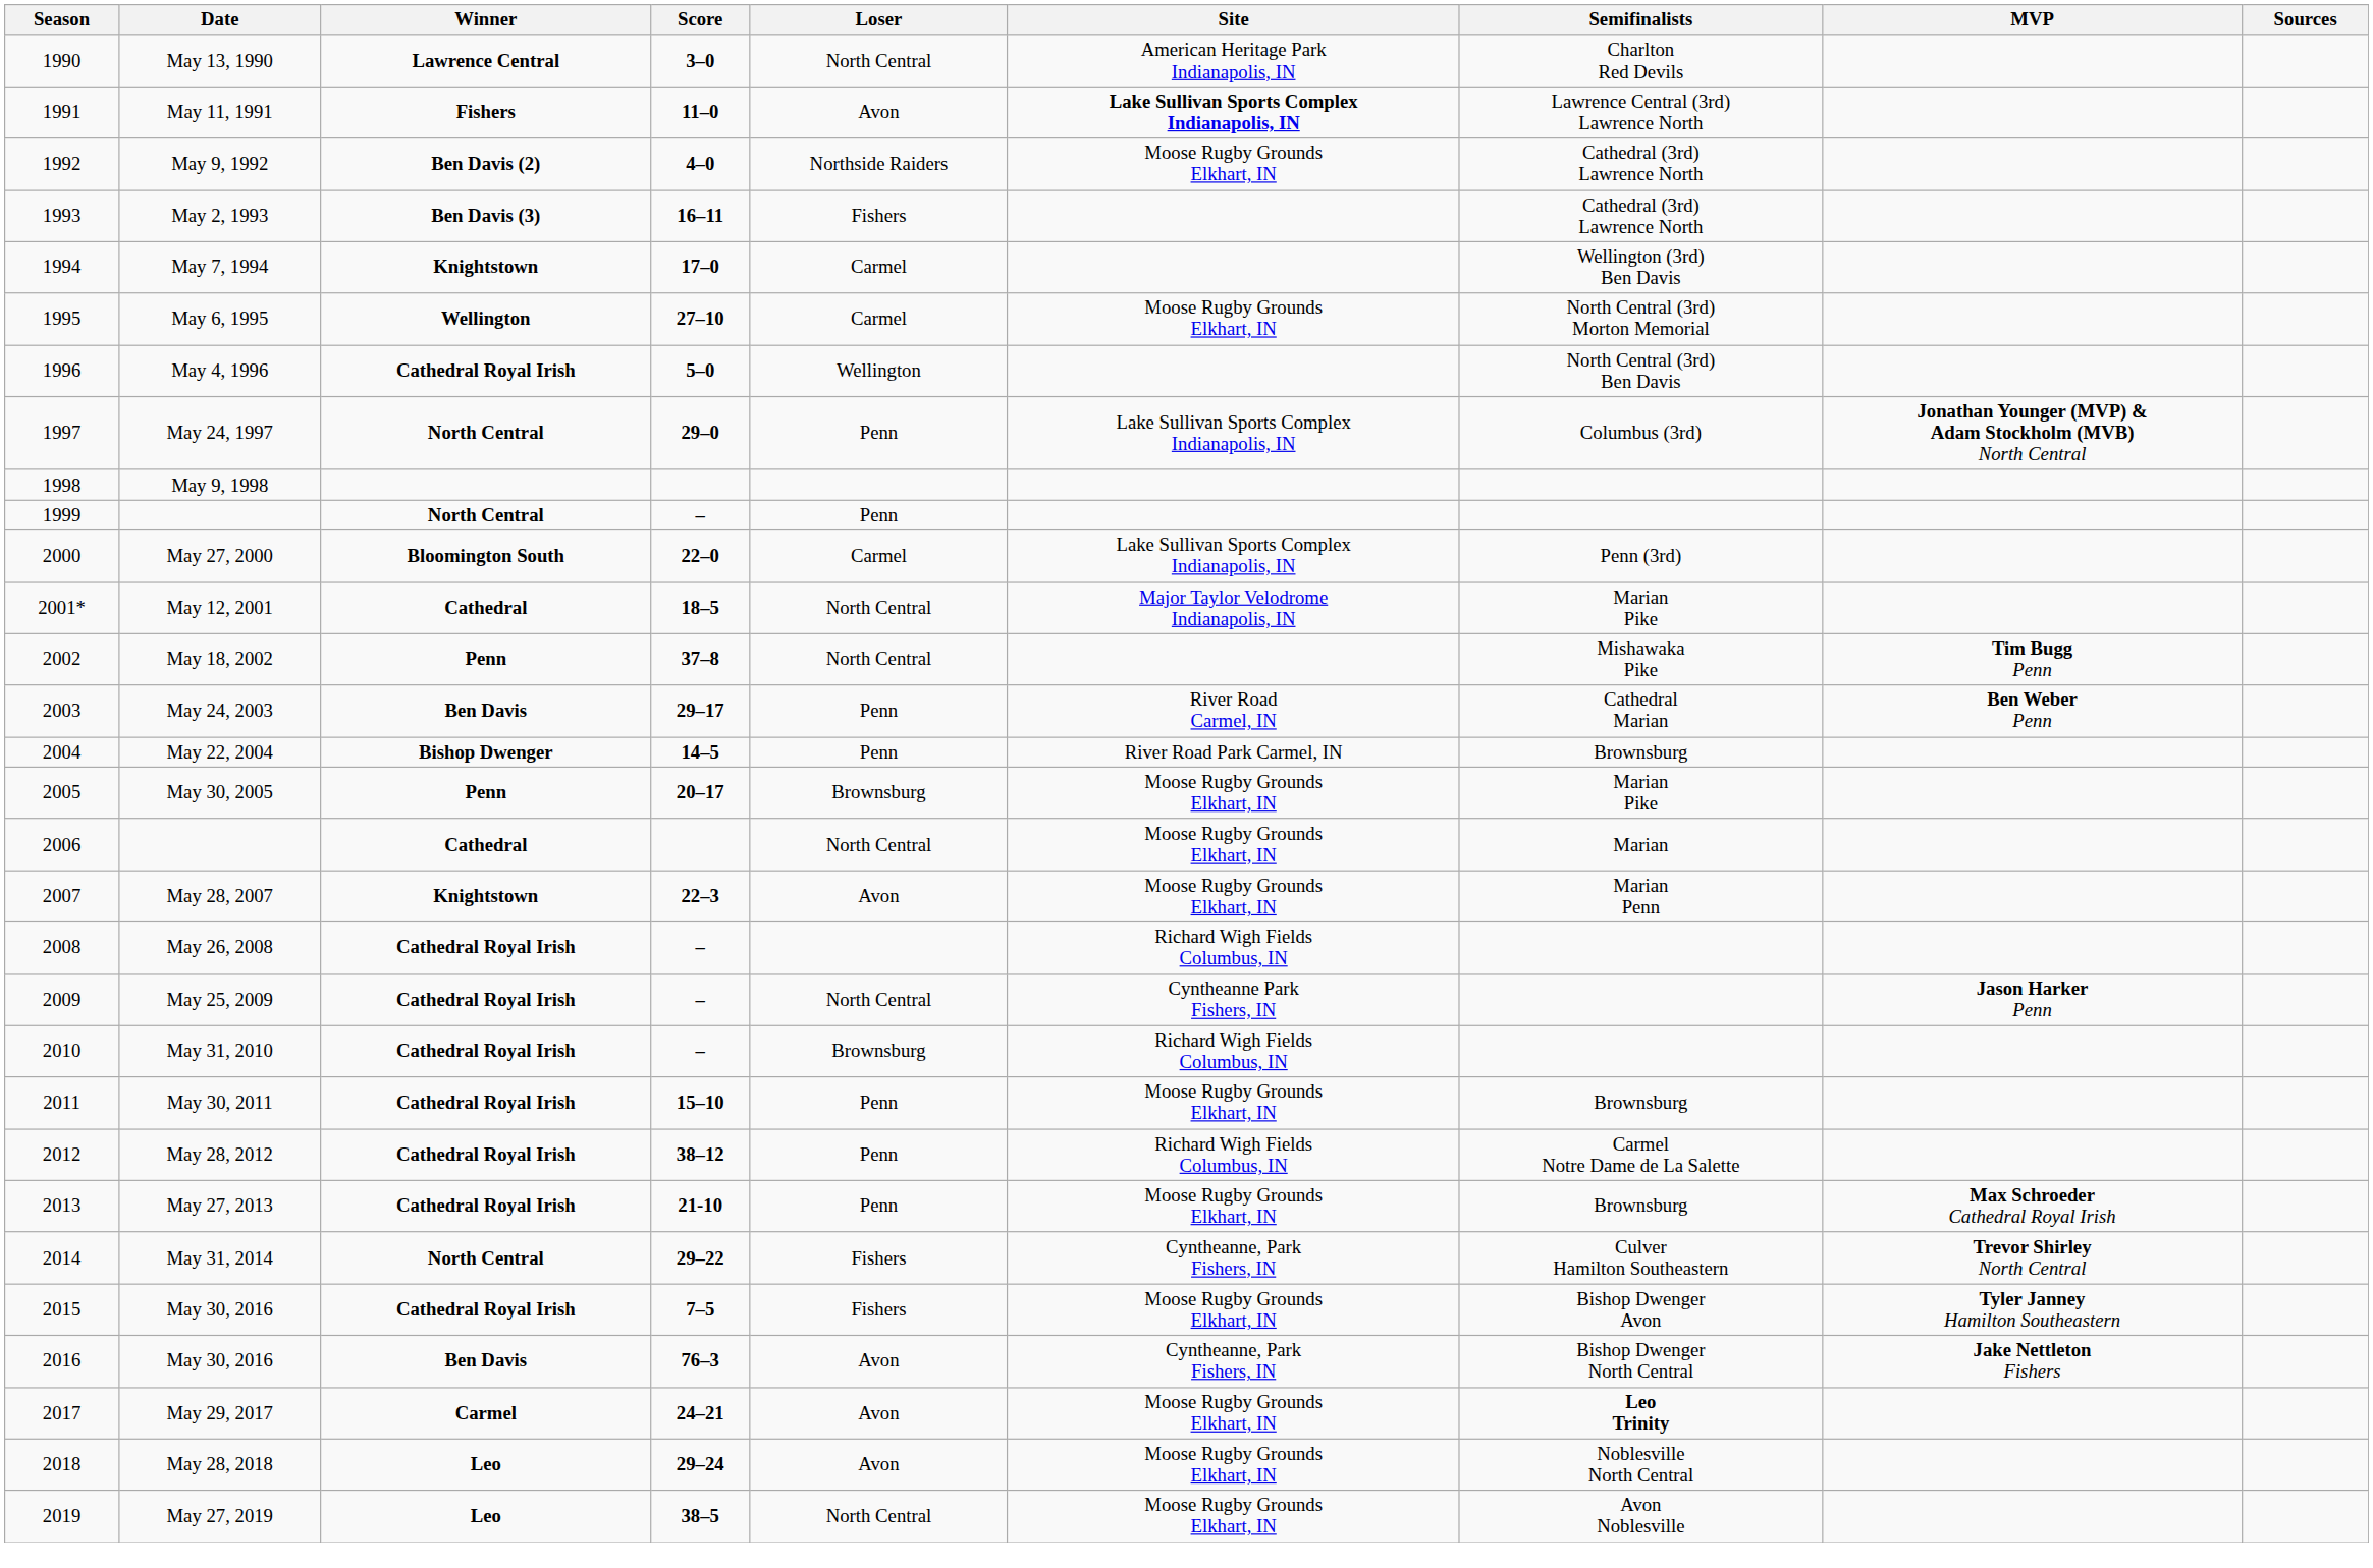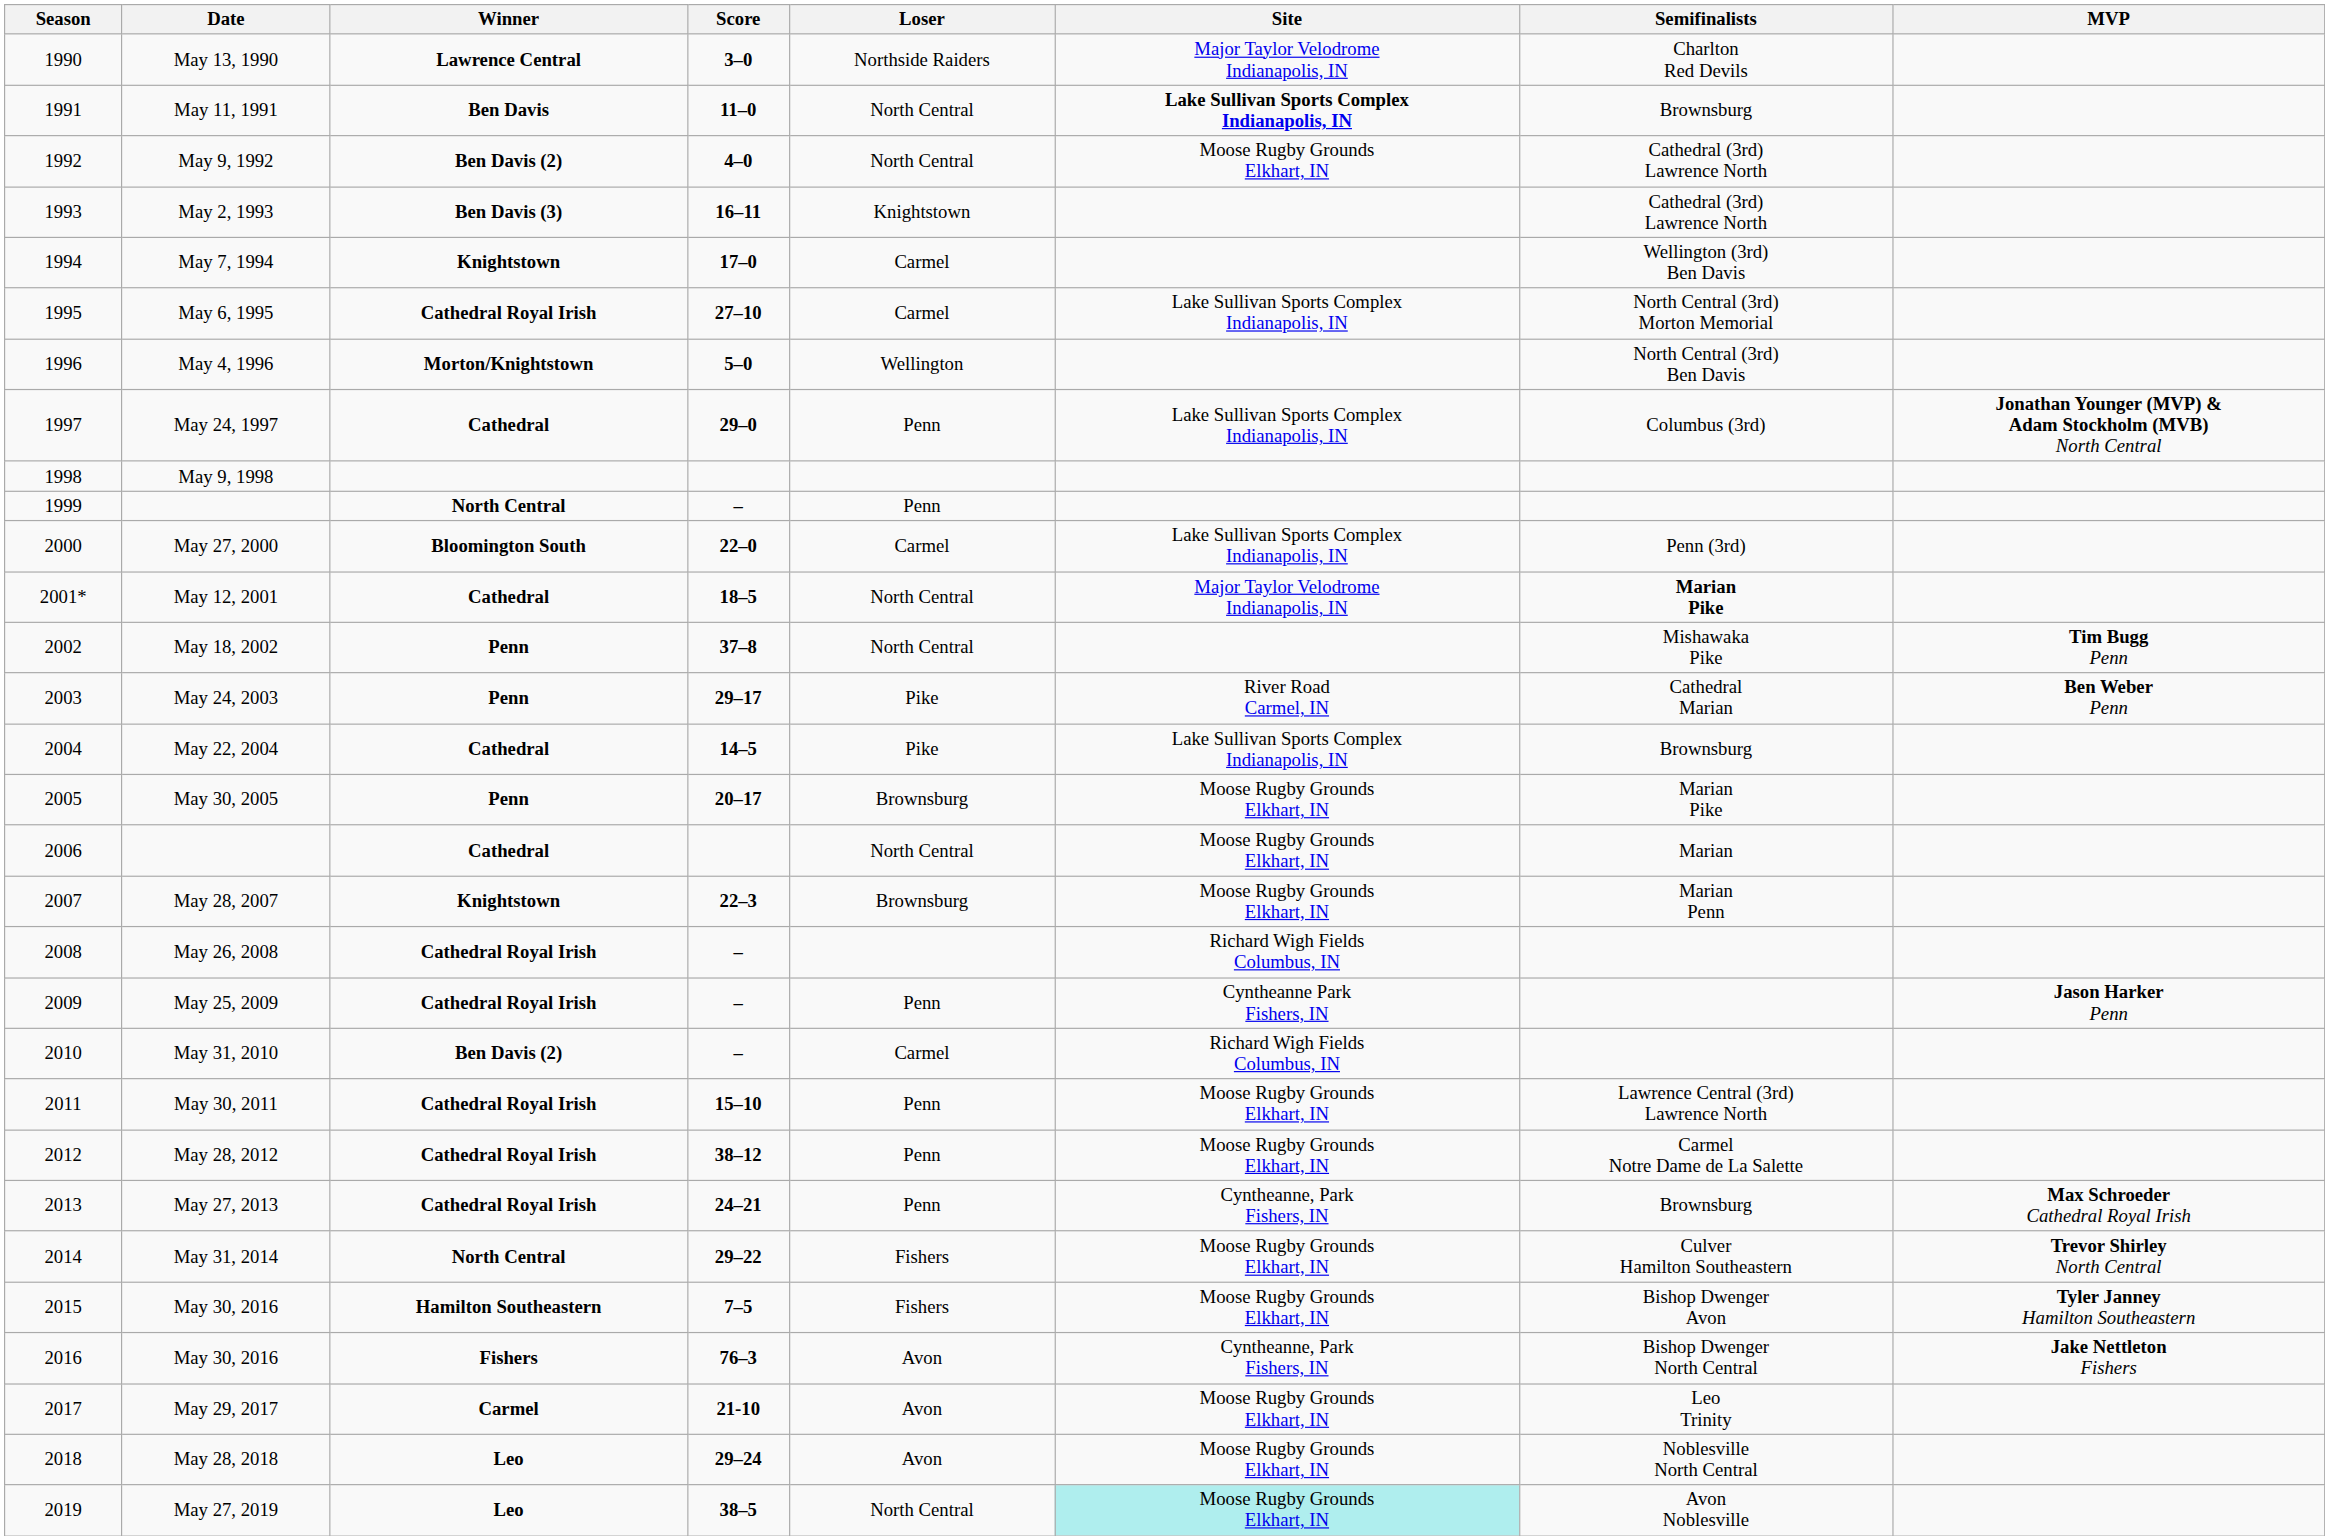- column: Sources
May 13, 1990 | Loser: North Central -> Northside Raiders
May 13, 1990 | Site: American Heritage Park Indianapolis, IN -> Major Taylor Velodrome Indianapolis, IN
May 11, 1991 | Winner: Fishers -> Ben Davis
May 11, 1991 | Loser: Avon -> North Central
May 11, 1991 | Semifinalists: Lawrence Central (3rd) Lawrence North -> Brownsburg
May 9, 1992 | Loser: Northside Raiders -> North Central
May 2, 1993 | Loser: Fishers -> Knightstown
May 6, 1995 | Winner: Wellington -> Cathedral Royal Irish
May 6, 1995 | Site: Moose Rugby Grounds Elkhart, IN -> Lake Sullivan Sports Complex Indianapolis, IN
May 4, 1996 | Winner: Cathedral Royal Irish -> Morton/Knightstown
May 24, 1997 | Winner: North Central -> Cathedral
May 12, 2001 | Semifinalists: normal -> bold
May 24, 2003 | Winner: Ben Davis -> Penn
May 24, 2003 | Loser: Penn -> Pike
May 22, 2004 | Winner: Bishop Dwenger -> Cathedral
May 22, 2004 | Loser: Penn -> Pike
May 22, 2004 | Site: River Road Park Carmel, IN -> Lake Sullivan Sports Complex Indianapolis, IN
May 28, 2007 | Loser: Avon -> Brownsburg
May 25, 2009 | Loser: North Central -> Penn
May 31, 2010 | Winner: Cathedral Royal Irish -> Ben Davis (2)
May 31, 2010 | Loser: Brownsburg -> Carmel
May 30, 2011 | Semifinalists: Brownsburg -> Lawrence Central (3rd) Lawrence North
May 28, 2012 | Site: Richard Wigh Fields Columbus, IN -> Moose Rugby Grounds Elkhart, IN
May 27, 2013 | Score: 21-10 -> 24–21
May 27, 2013 | Site: Moose Rugby Grounds Elkhart, IN -> Cyntheanne, Park Fishers, IN
May 31, 2014 | Site: Cyntheanne, Park Fishers, IN -> Moose Rugby Grounds Elkhart, IN
2015 / May 30, 2016 | Winner: Cathedral Royal Irish -> Hamilton Southeastern
2016 / May 30, 2016 | Winner: Ben Davis -> Fishers
May 29, 2017 | Score: 24–21 -> 21-10
May 29, 2017 | Semifinalists: bold -> normal
May 27, 2019 | Site: no background -> paleturquoise background
